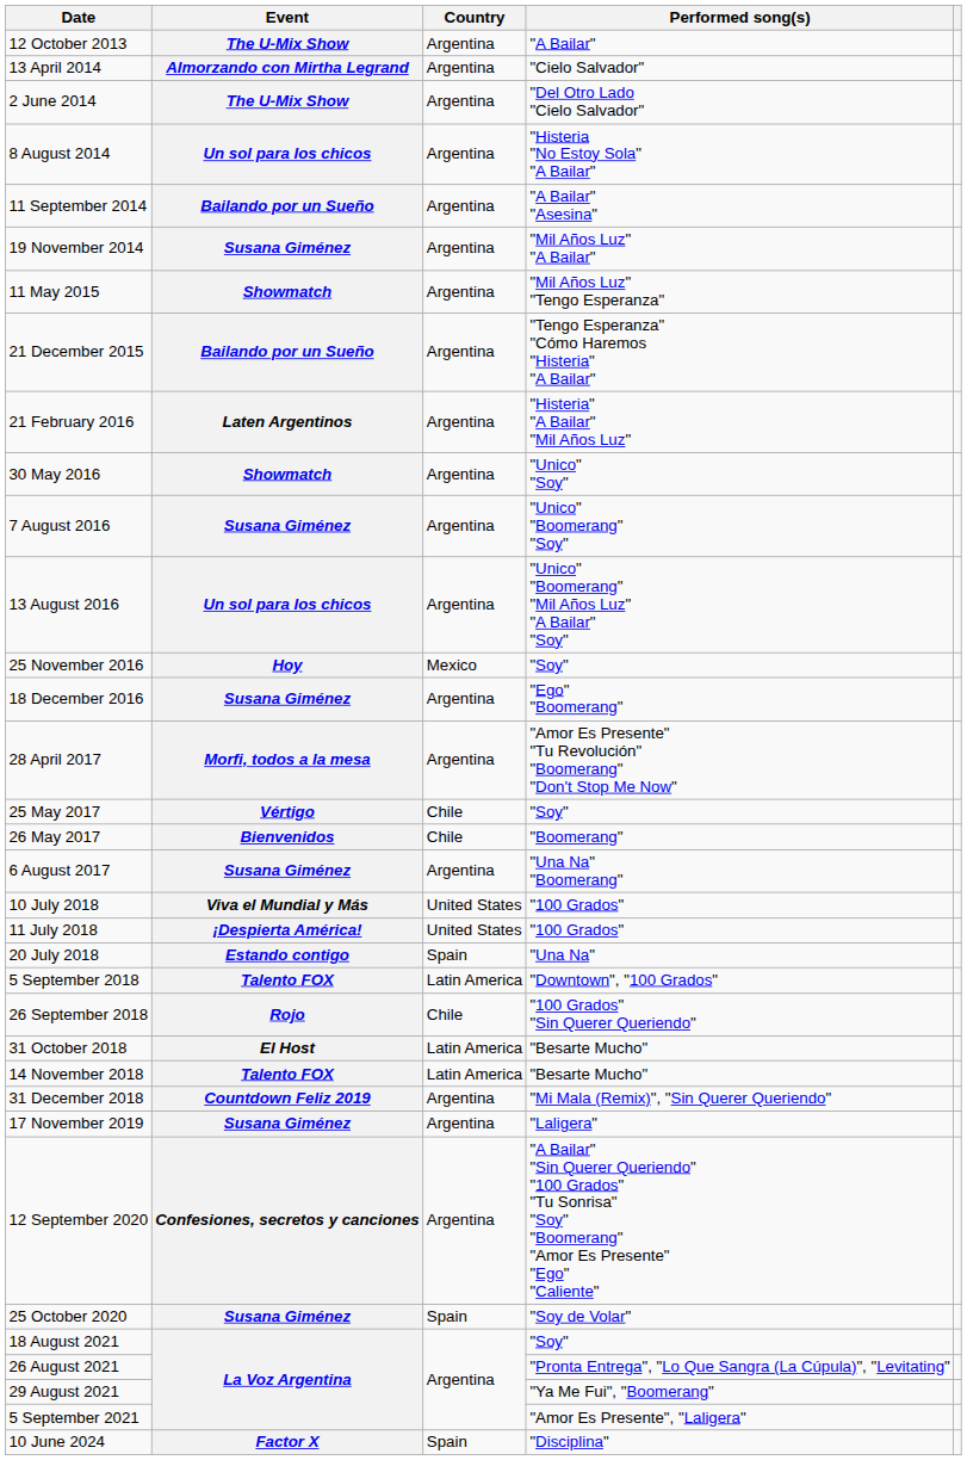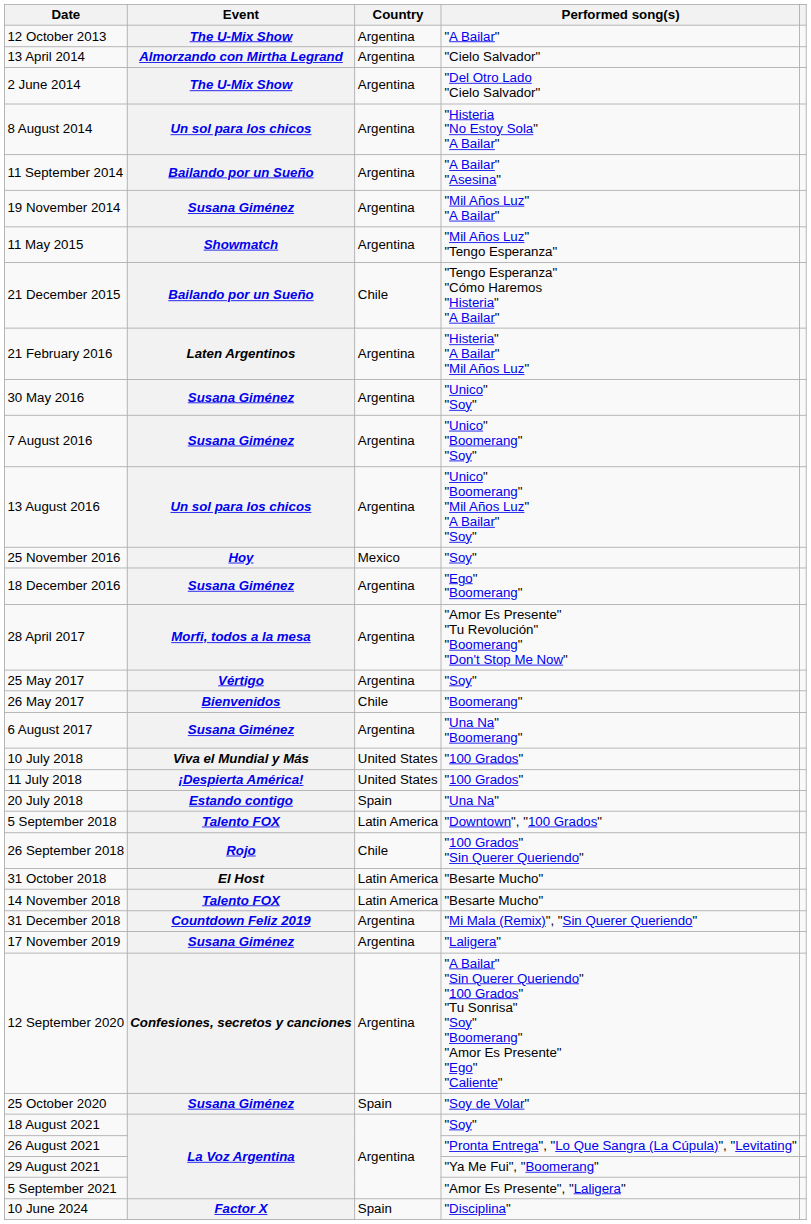21 December 2015 | Country: Argentina -> Chile
30 May 2016 | Event: Showmatch -> Susana Giménez
25 May 2017 | Country: Chile -> Argentina
